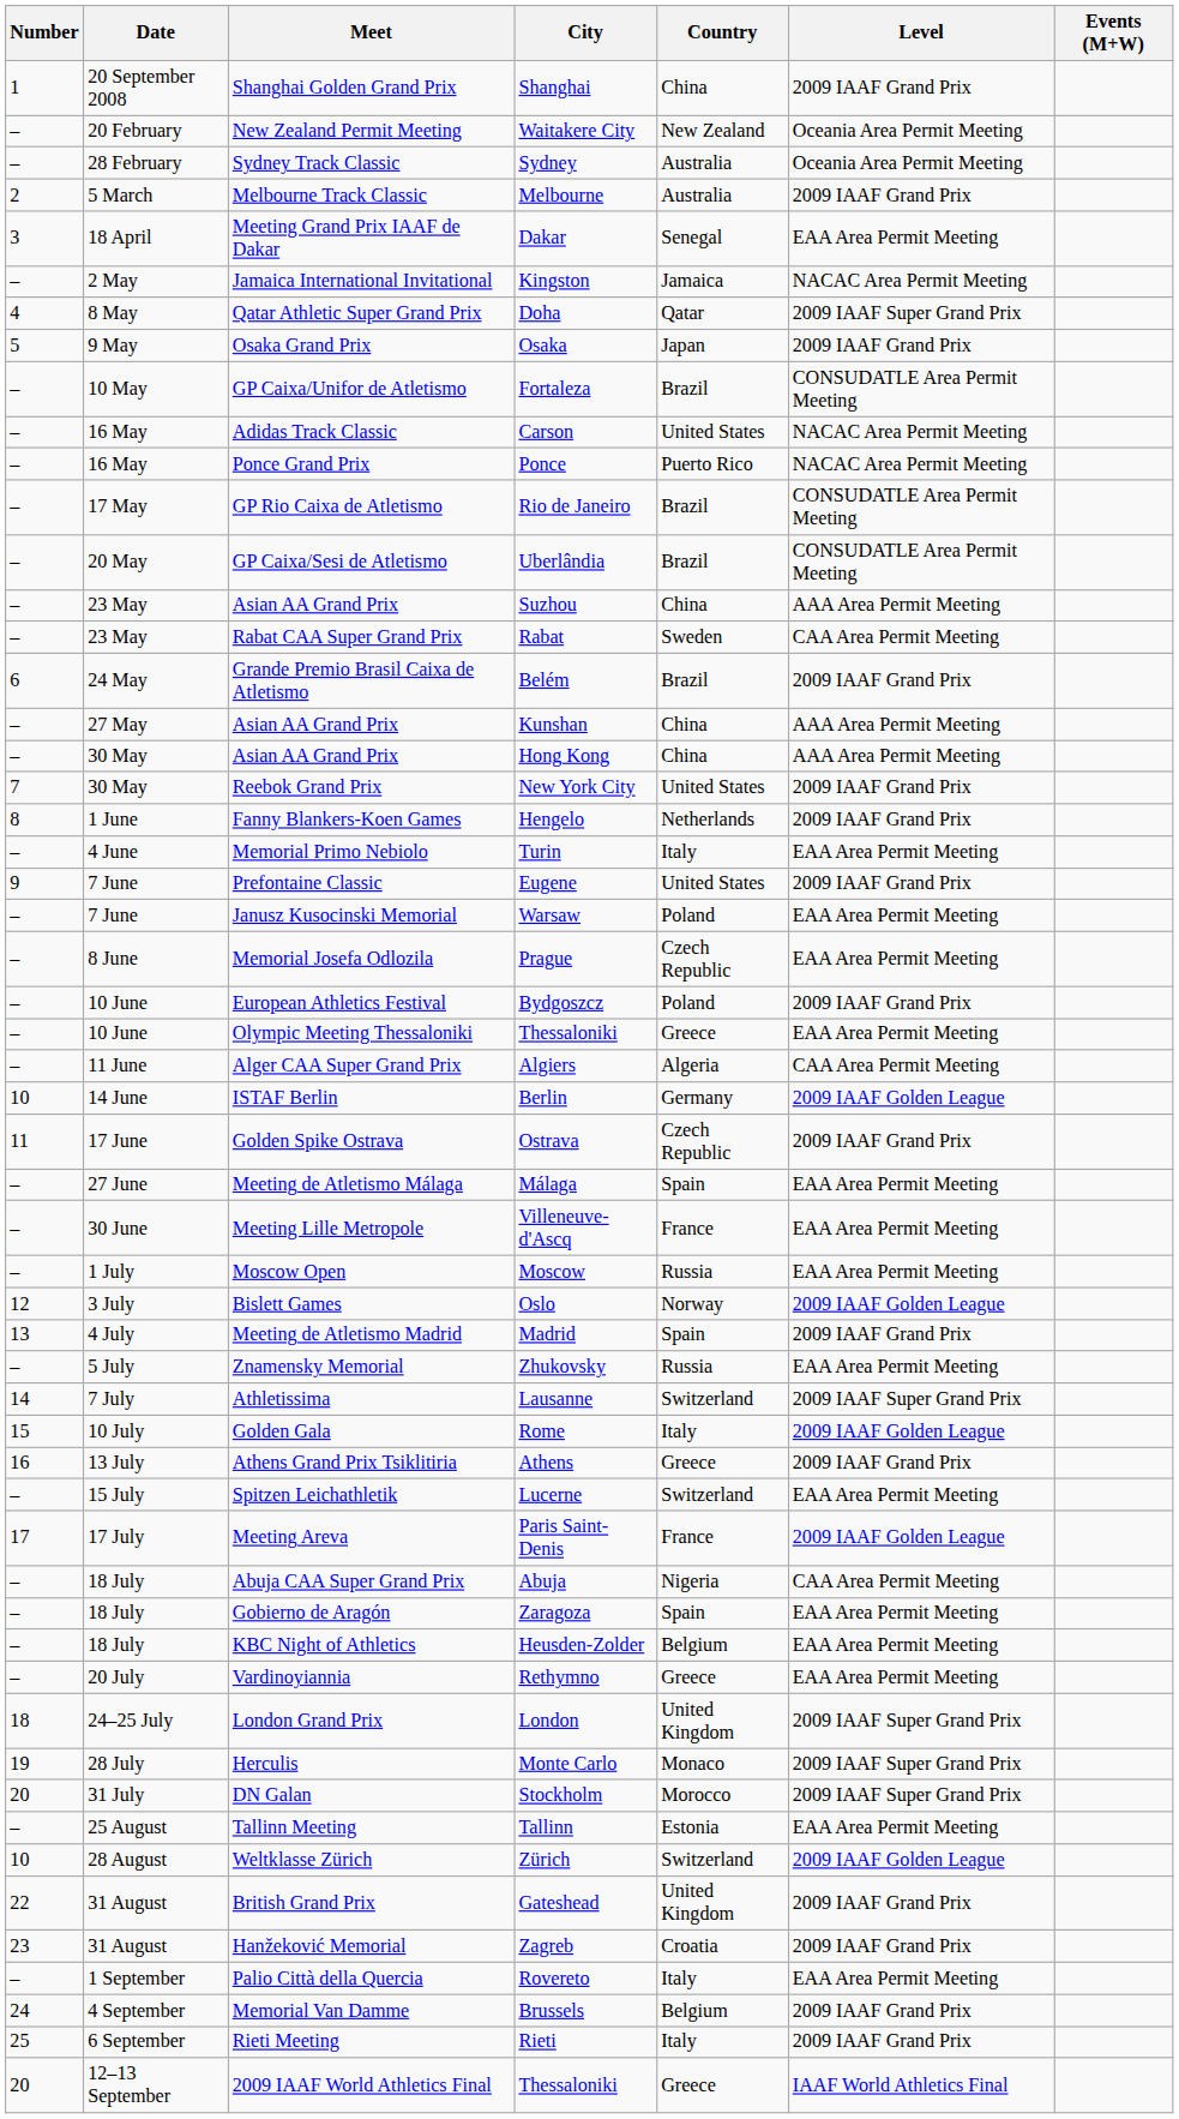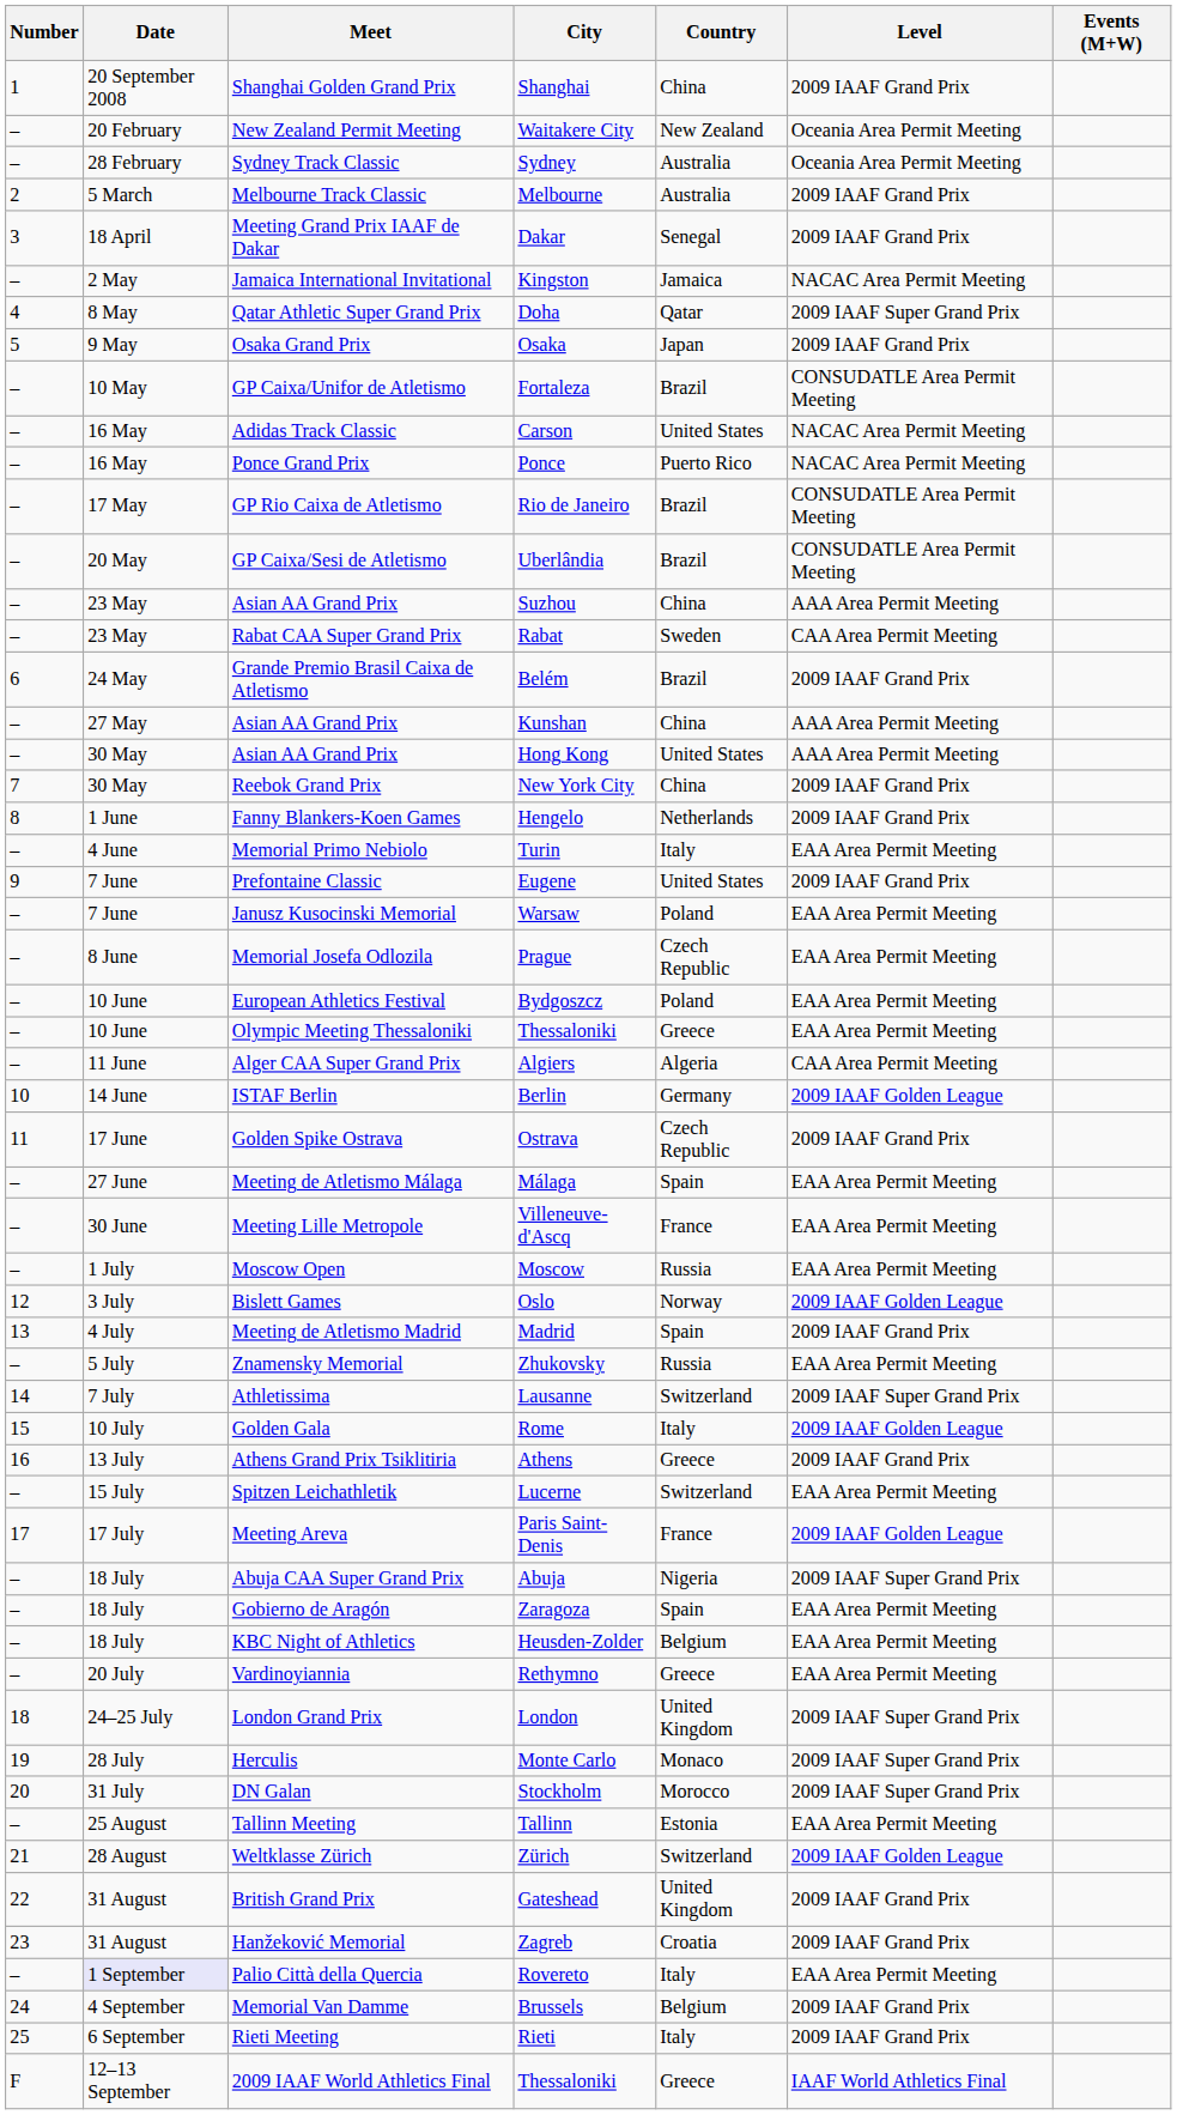Dakar | Level: EAA Area Permit Meeting -> 2009 IAAF Grand Prix
Hong Kong | Country: China -> United States
New York City | Country: United States -> China
Bydgoszcz | Level: 2009 IAAF Grand Prix -> EAA Area Permit Meeting
Abuja | Level: CAA Area Permit Meeting -> 2009 IAAF Super Grand Prix
Zürich | Number: 10 -> 21
Rovereto | Date: no background -> lavender background
2009 IAAF World Athletics Final / Thessaloniki | Number: 20 -> F
